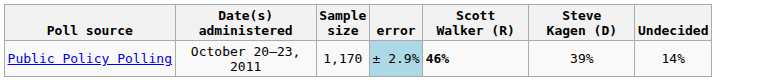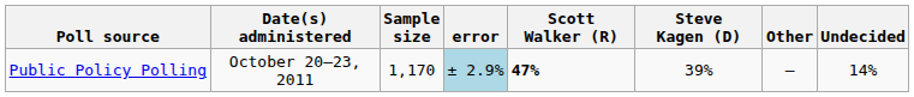+ column: Other | —
Public Policy Polling | Scott Walker (R): 46% -> 47%
